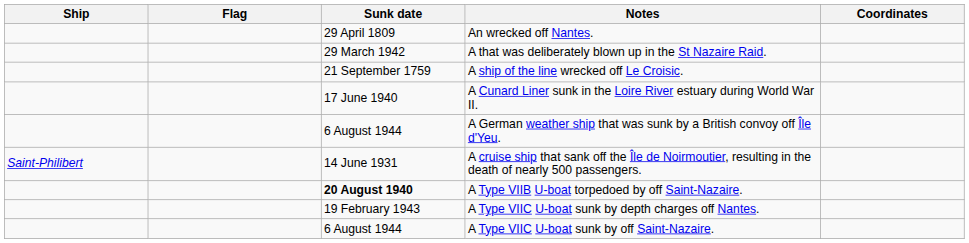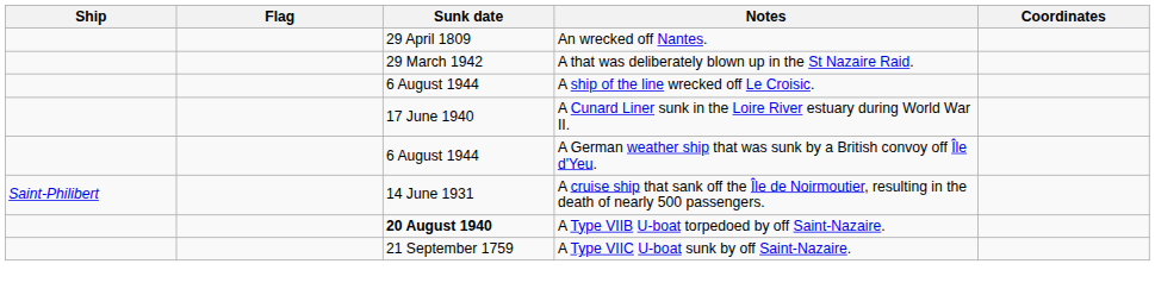A ship of the line wrecked off Le Croisic. | Sunk date: 21 September 1759 -> 6 August 1944
- row: 19 February 1943 | A Type VIIC U-boat sunk by depth charges off Nantes.
A Type VIIC U-boat sunk by off Saint-Nazaire. | Sunk date: 6 August 1944 -> 21 September 1759
